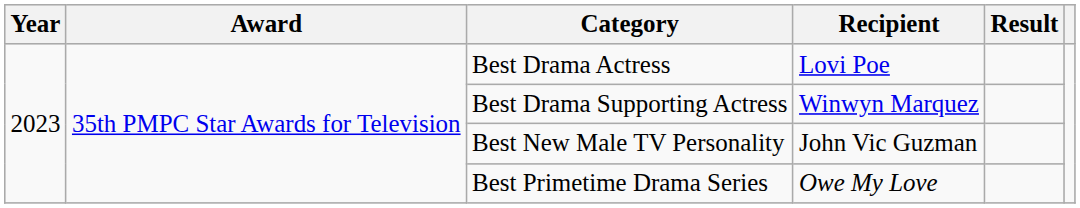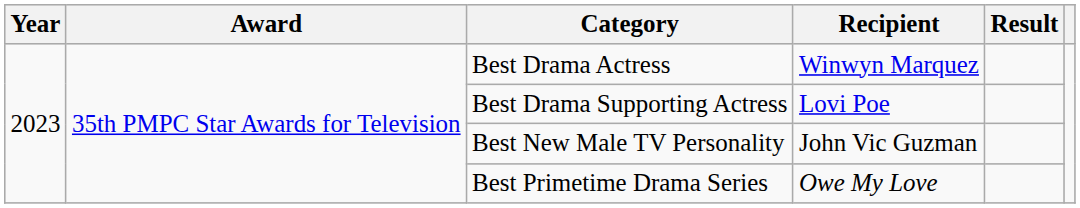Best Drama Actress | Recipient: Lovi Poe -> Winwyn Marquez
Best Drama Supporting Actress | Recipient: Winwyn Marquez -> Lovi Poe
